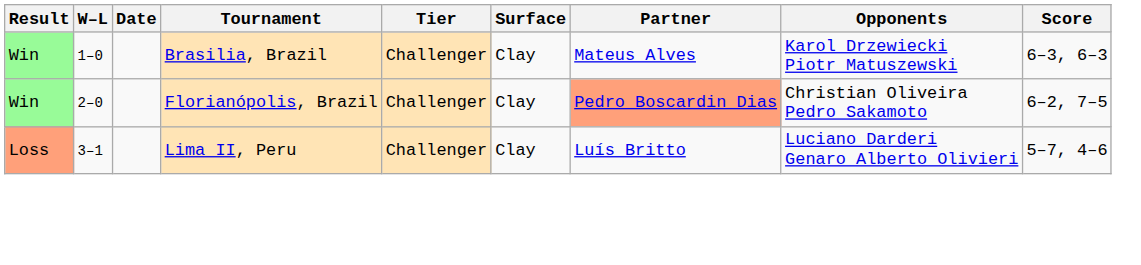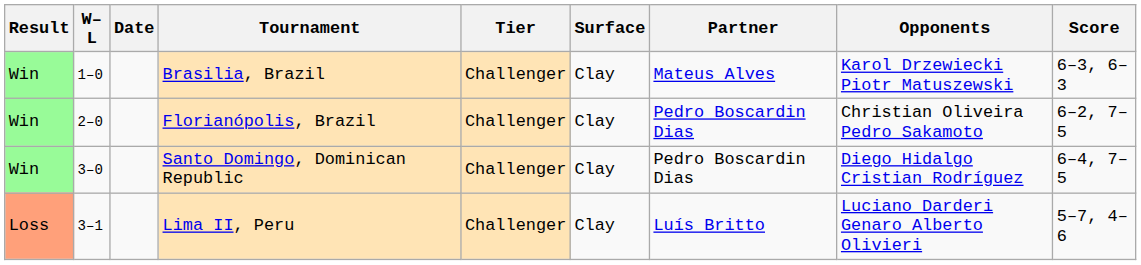Florianópolis, Brazil | Partner: lightsalmon background -> no background
+ row: Win | 3–0 | Santo Domingo, Dominican Republic | Challenger | Clay | Pedro Boscardin Dias | Diego Hidalgo Cristian Rodríguez | 6–4, 7–5
